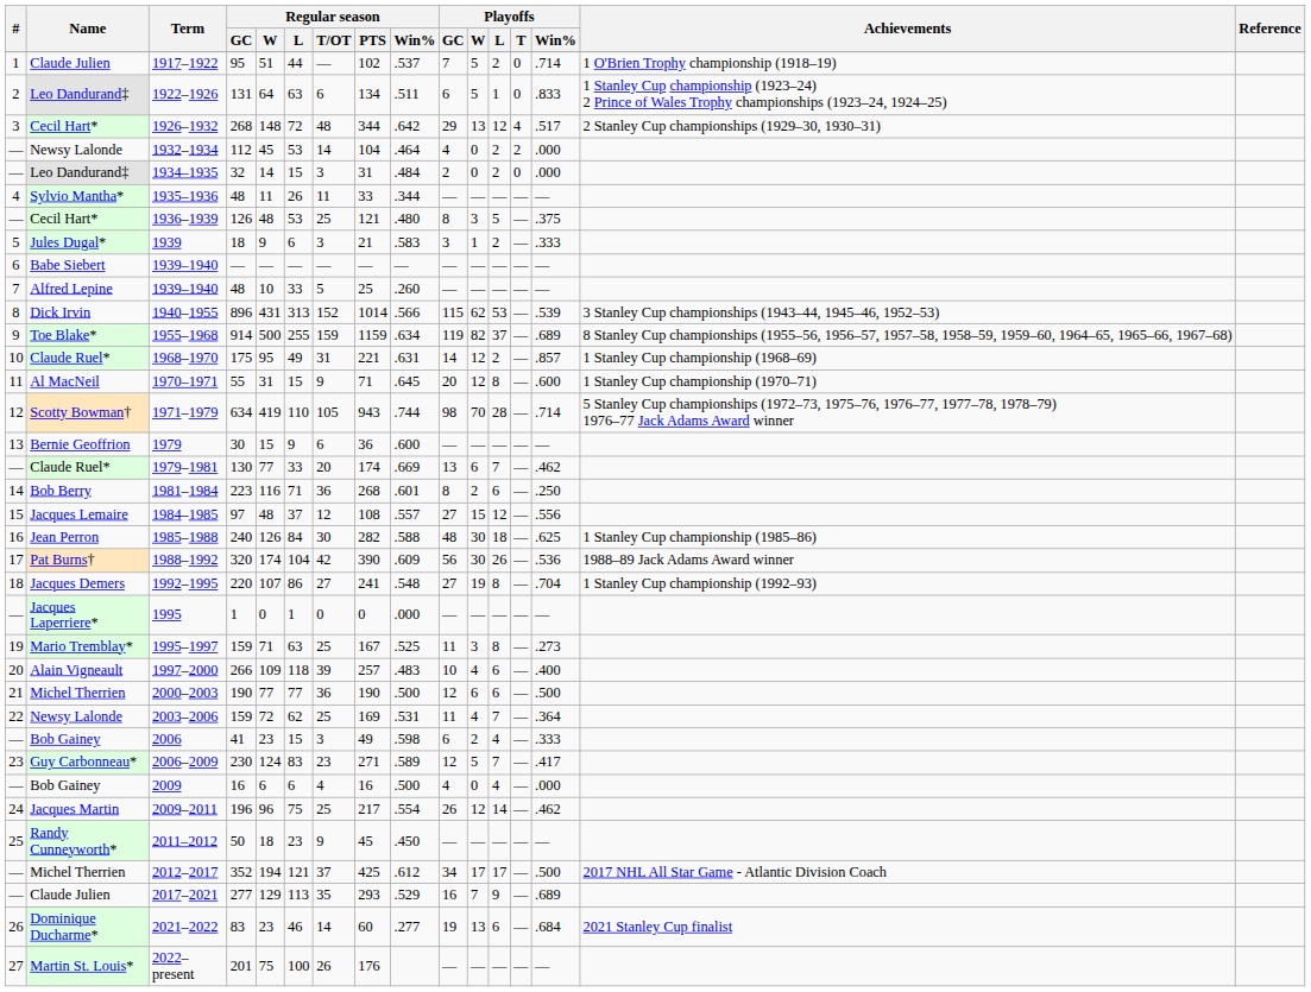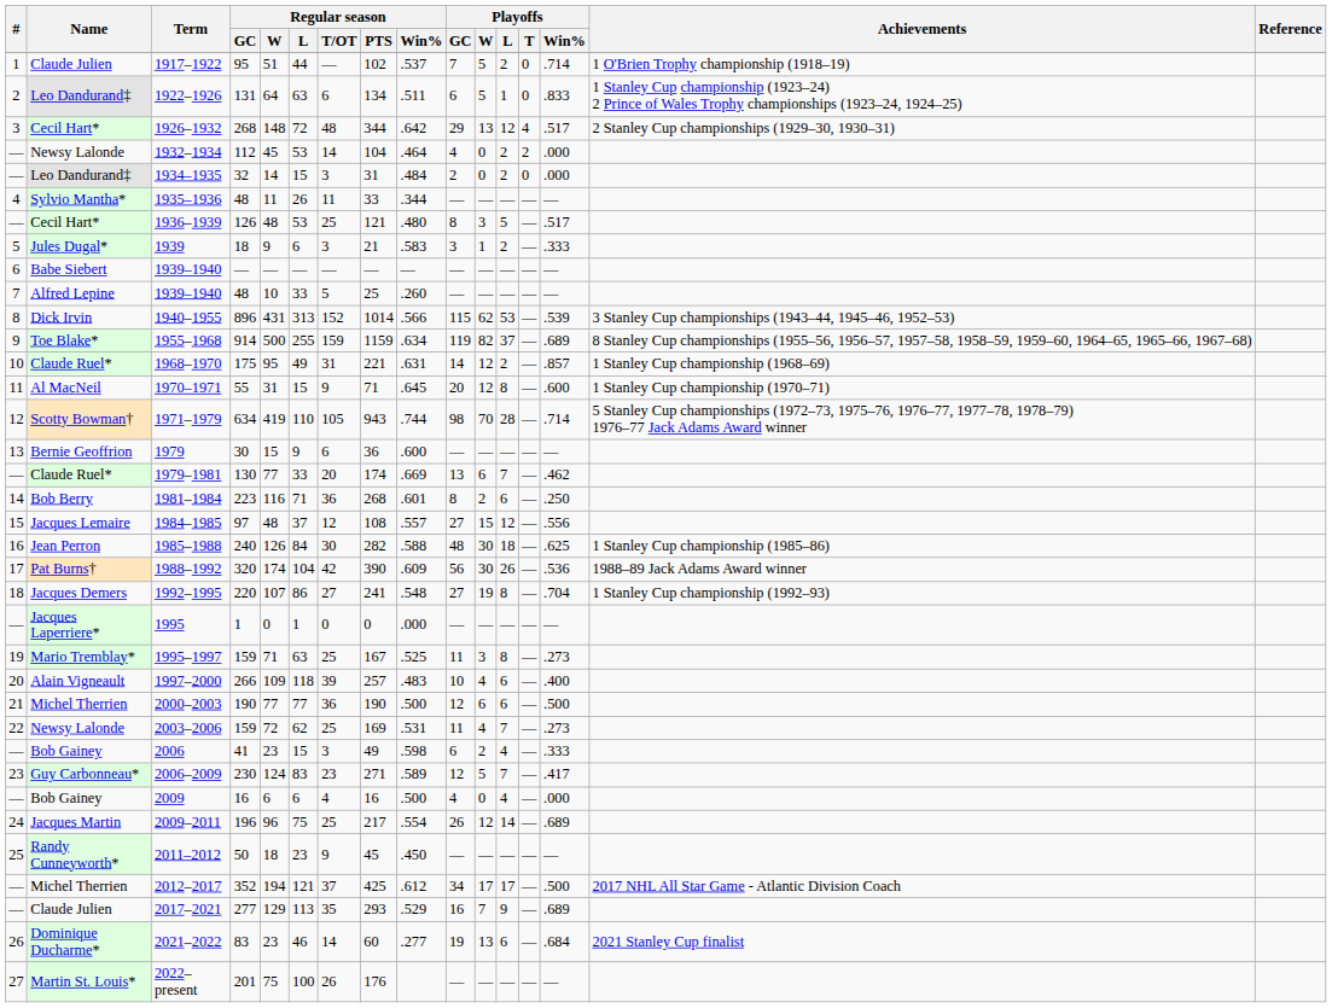1936–1939 | Playoffs / Win%: .375 -> .517
2003–2006 | Playoffs / Win%: .364 -> .273
2009–2011 | Playoffs / Win%: .462 -> .689
